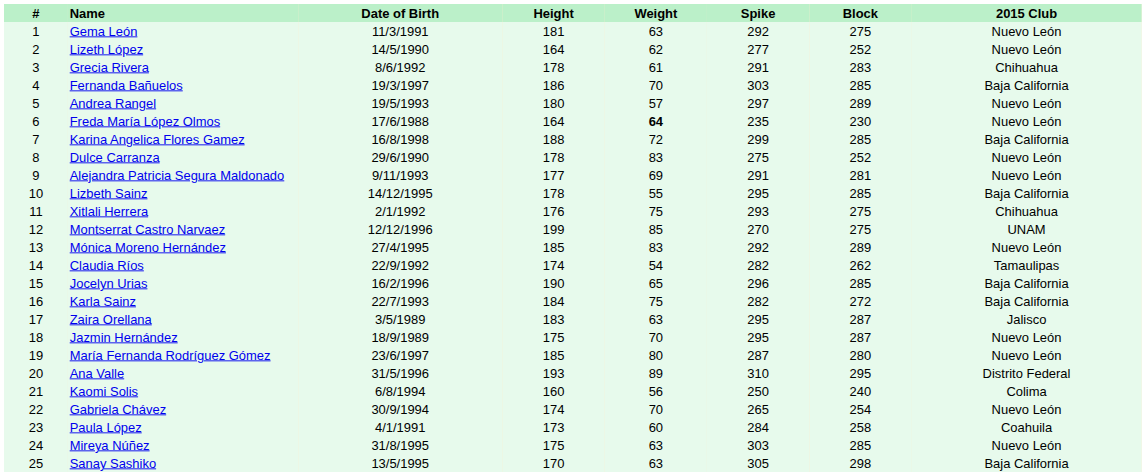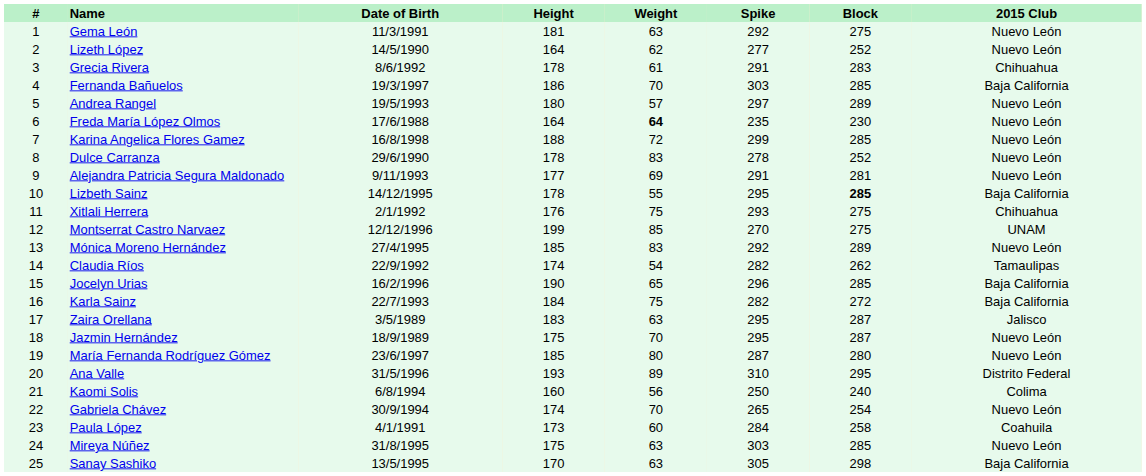Karina Angelica Flores Gamez | 2015 Club: Baja California -> Nuevo León
Dulce Carranza | Spike: 275 -> 278
Lizbeth Sainz | Block: normal -> bold
